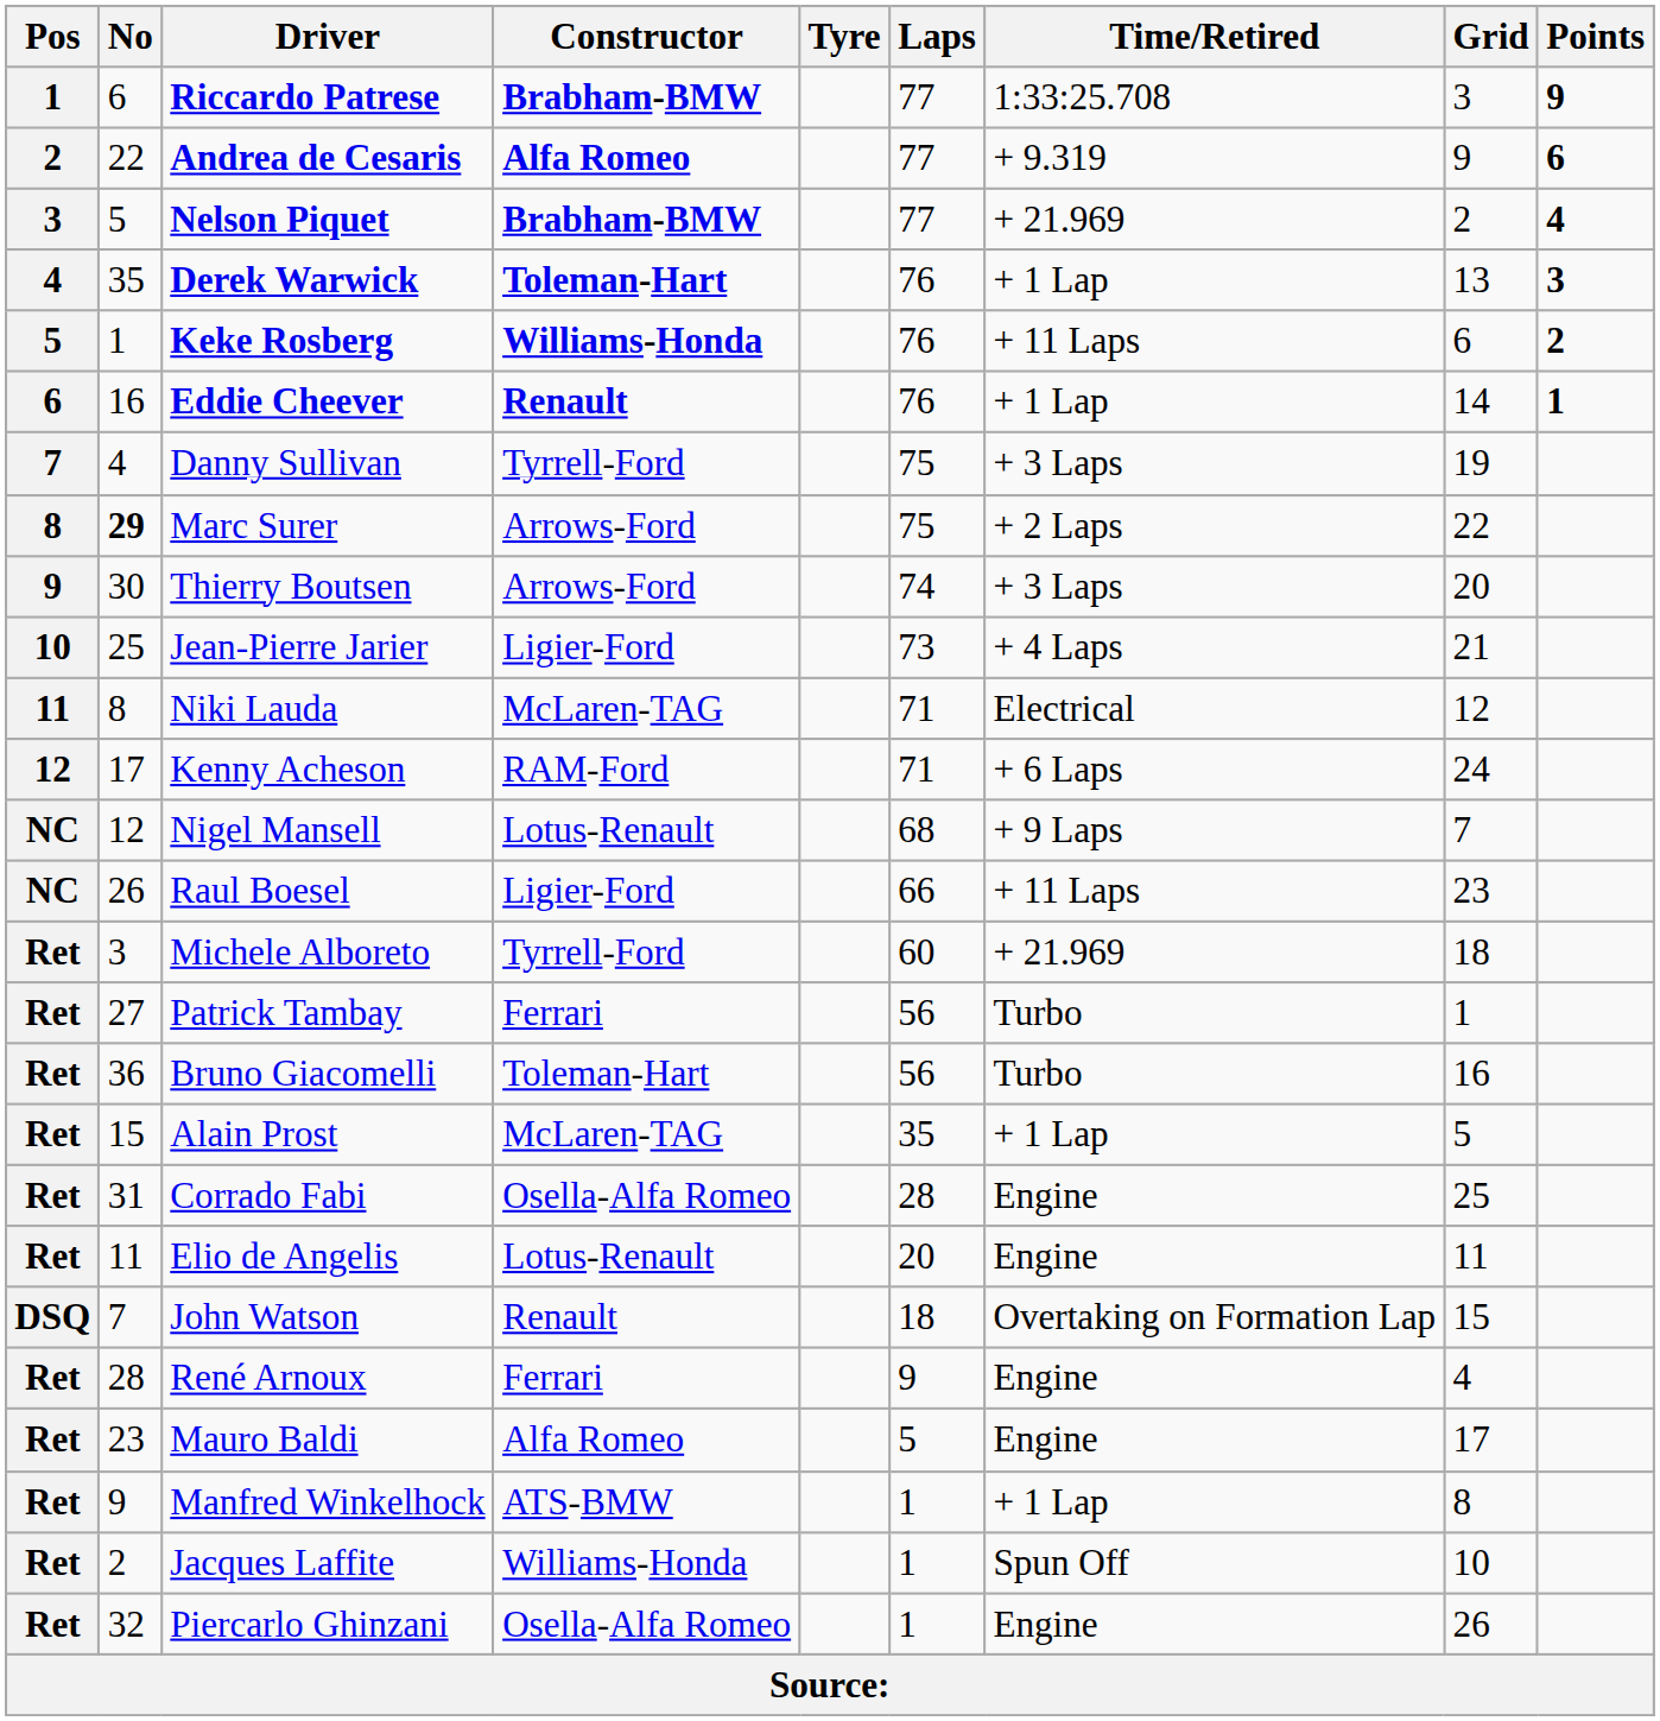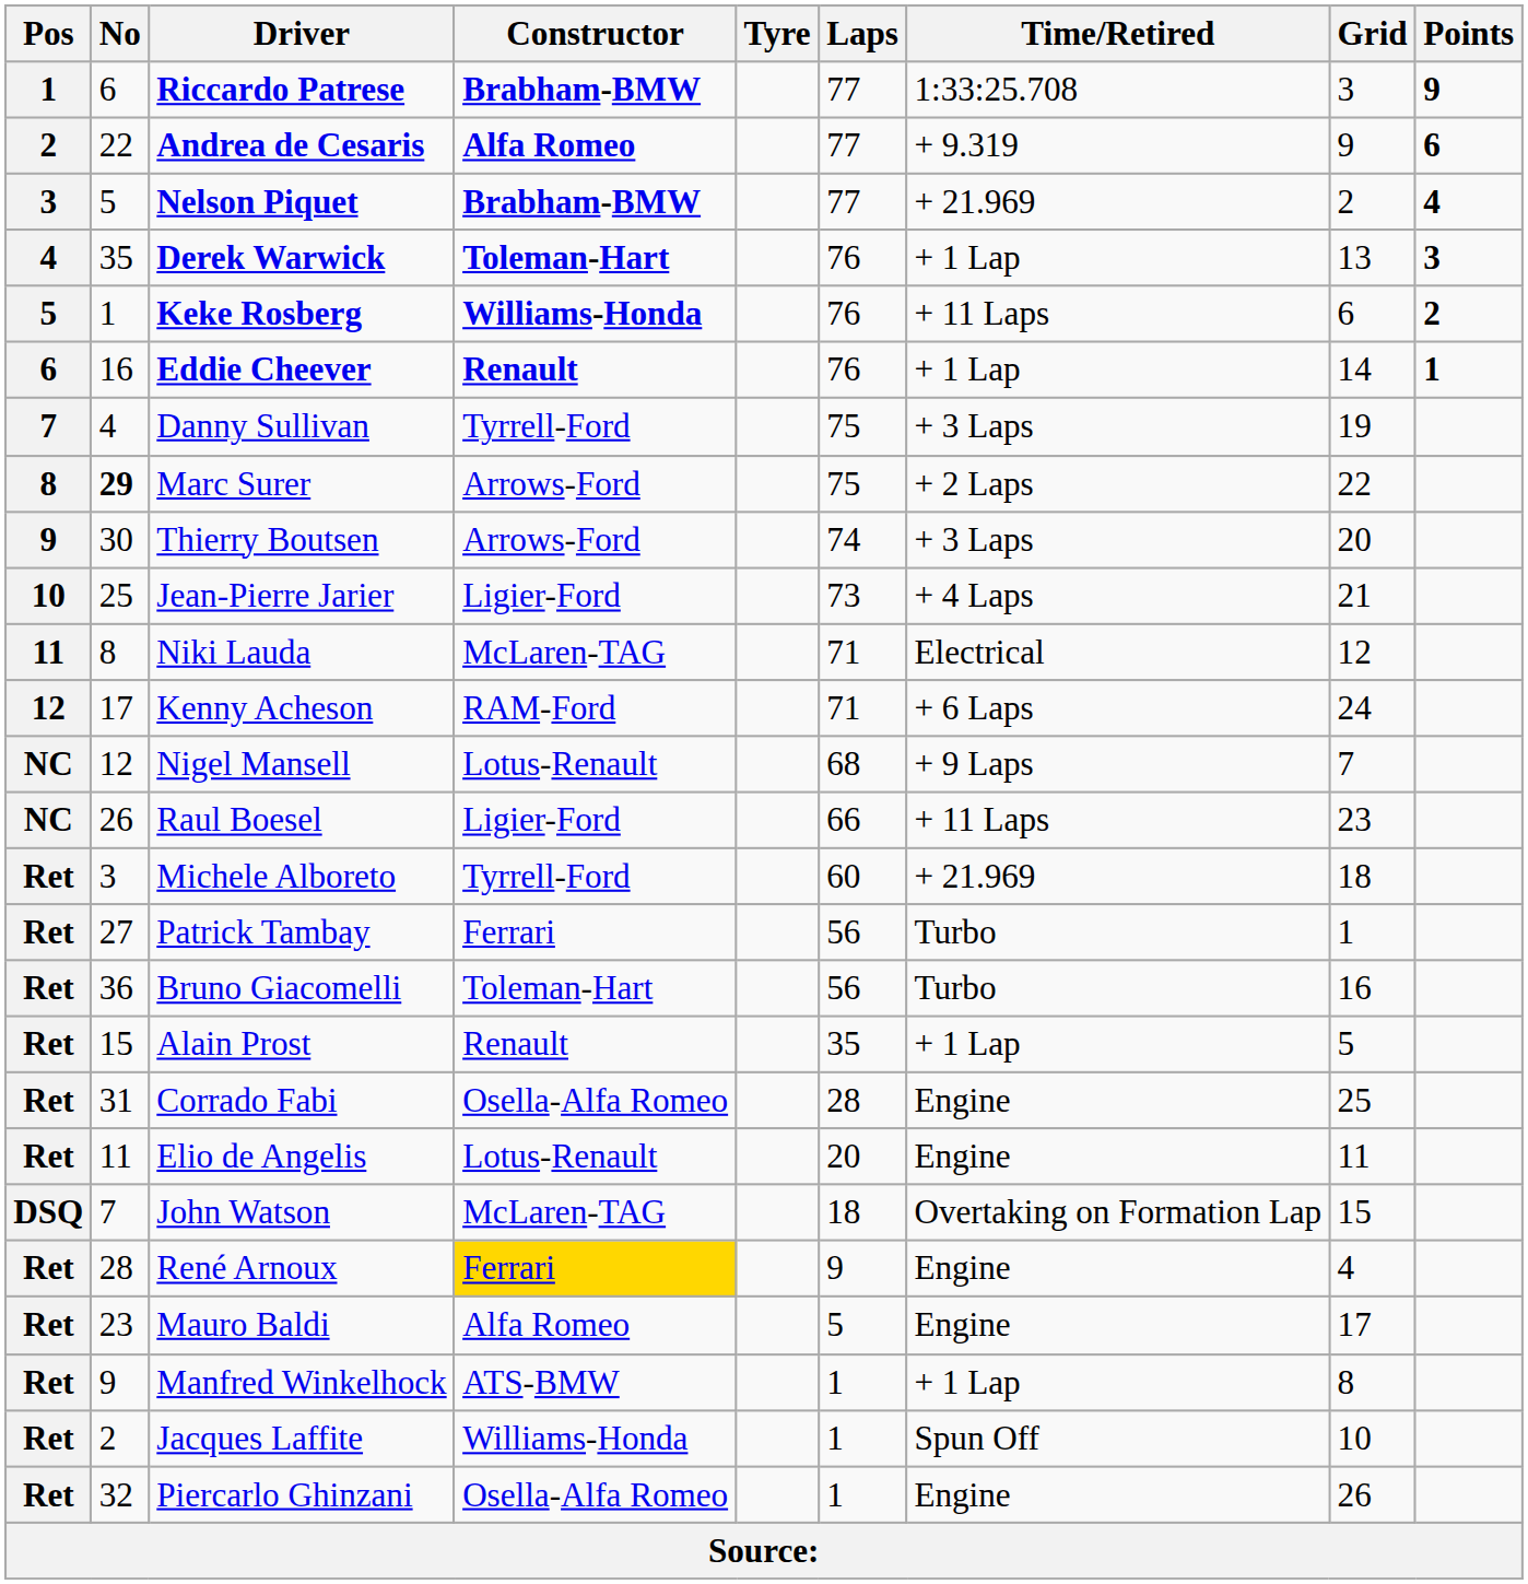Alain Prost | Constructor: McLaren-TAG -> Renault
John Watson | Constructor: Renault -> McLaren-TAG
René Arnoux | Constructor: no background -> gold background
